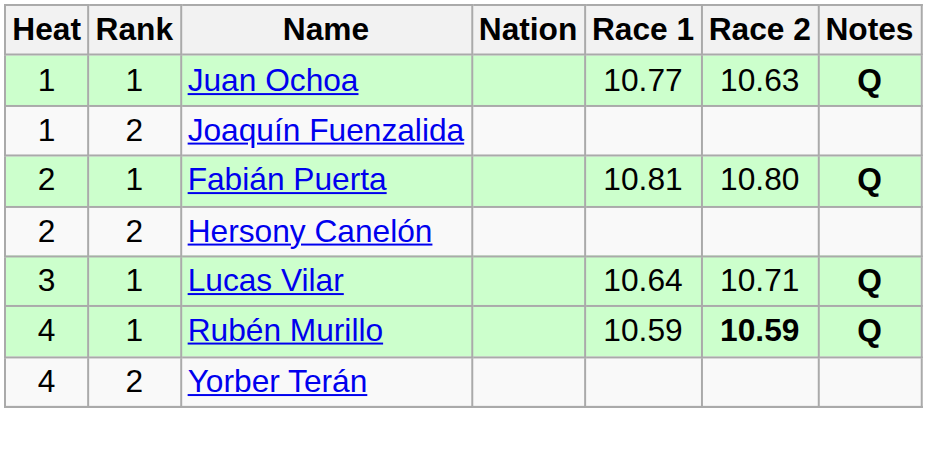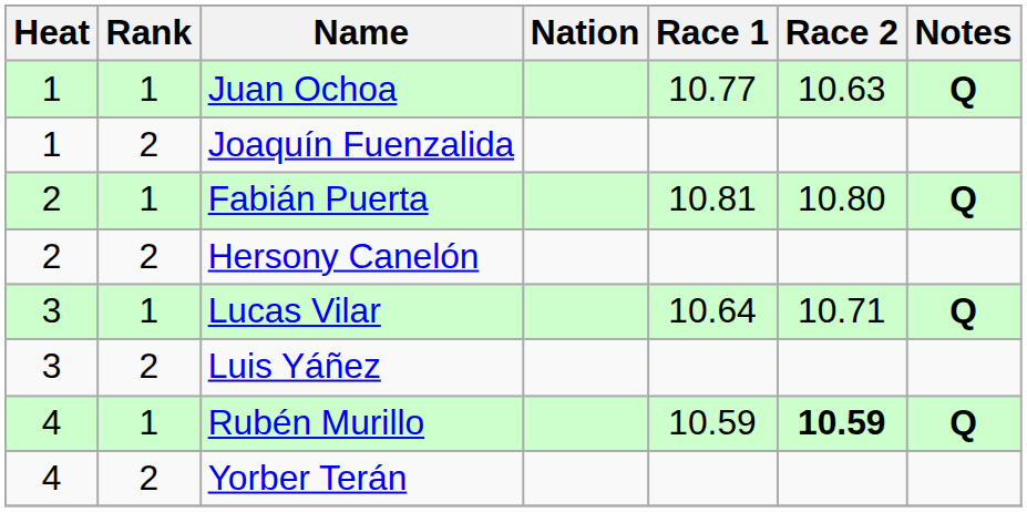+ row: 3 | 2 | Luis Yáñez
